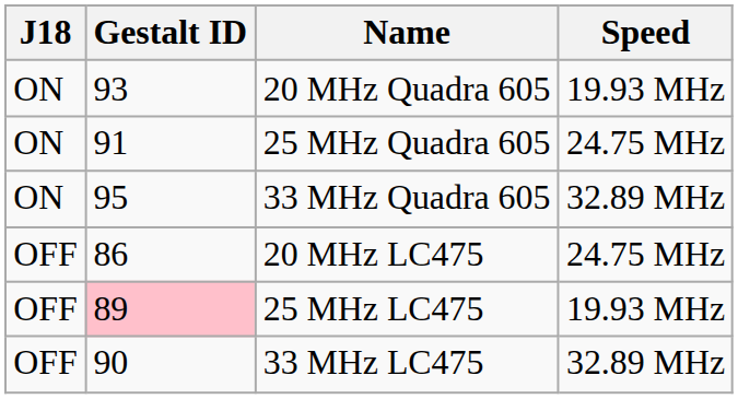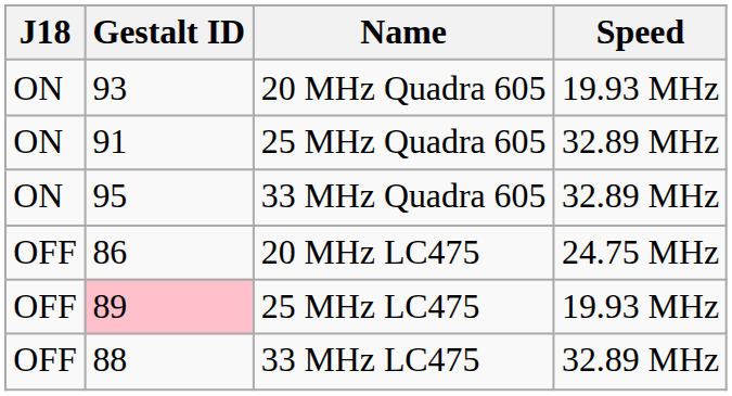25 MHz Quadra 605 | Speed: 24.75 MHz -> 32.89 MHz
33 MHz LC475 | Gestalt ID: 90 -> 88
